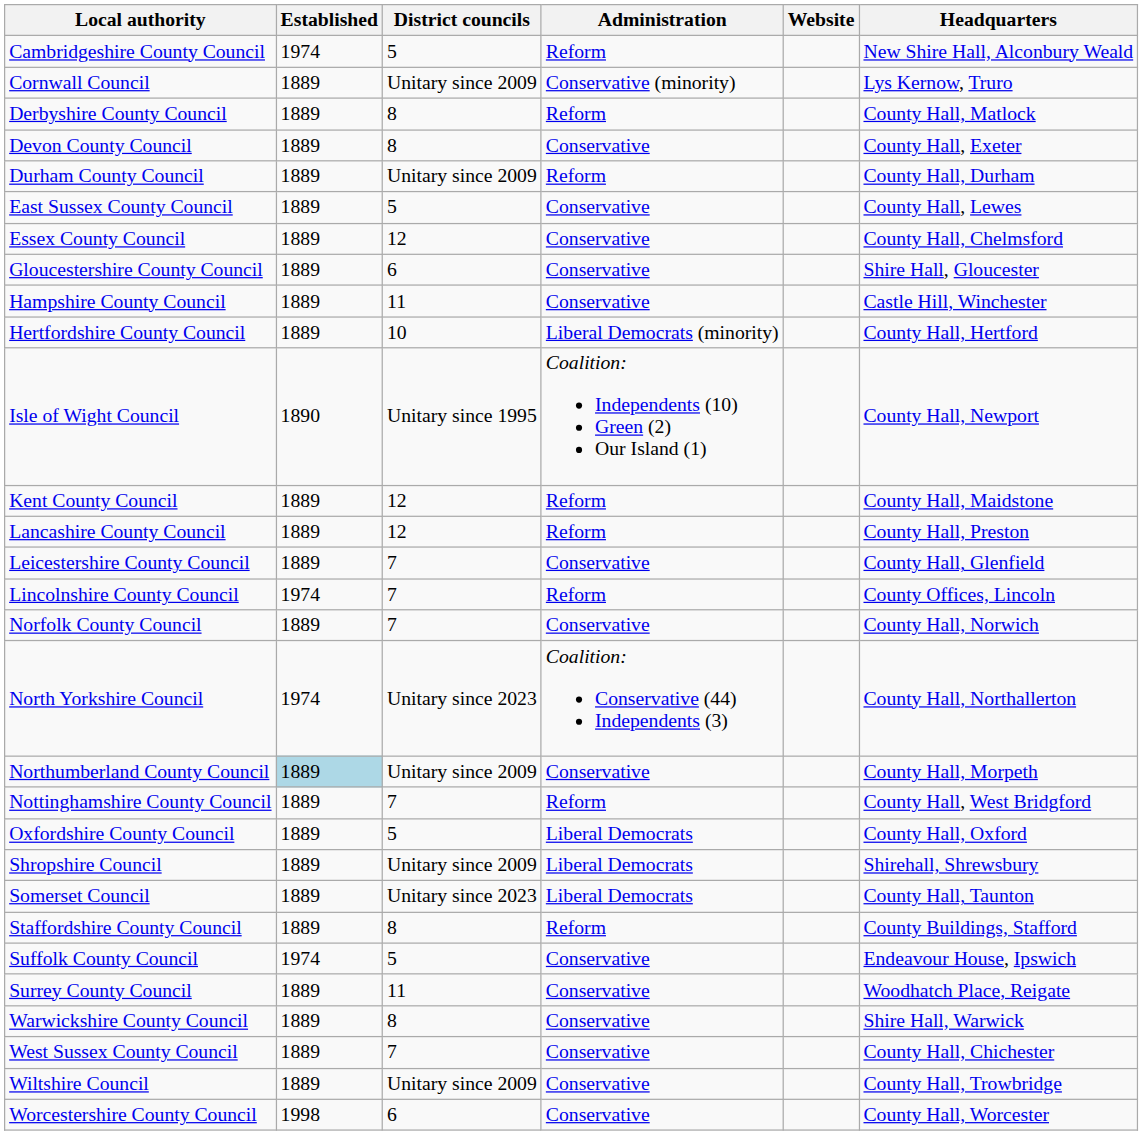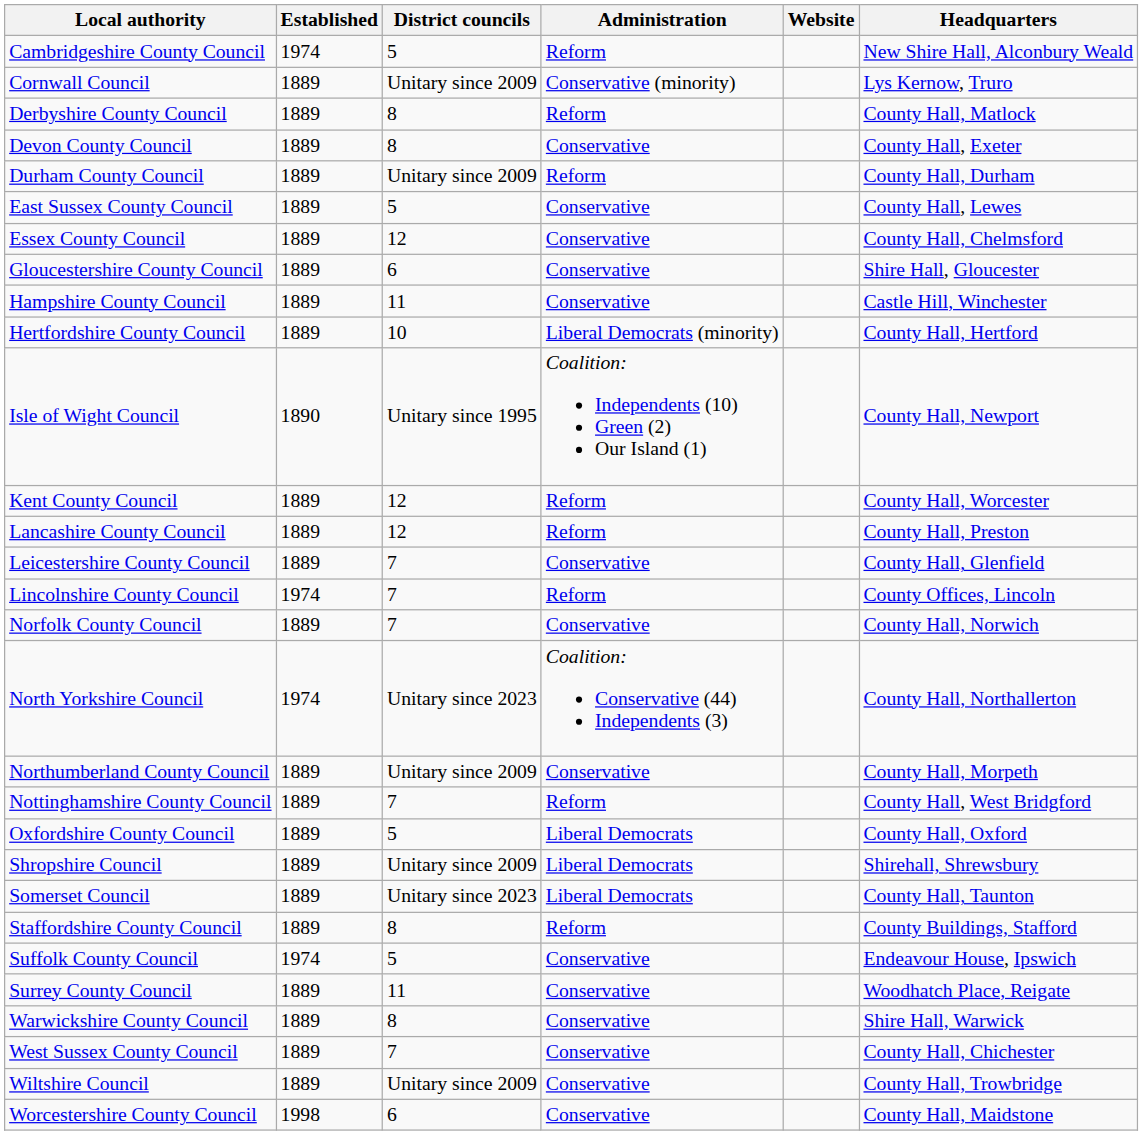Kent County Council | Headquarters: County Hall, Maidstone -> County Hall, Worcester
Northumberland County Council | Established: lightblue background -> no background
Worcestershire County Council | Headquarters: County Hall, Worcester -> County Hall, Maidstone
